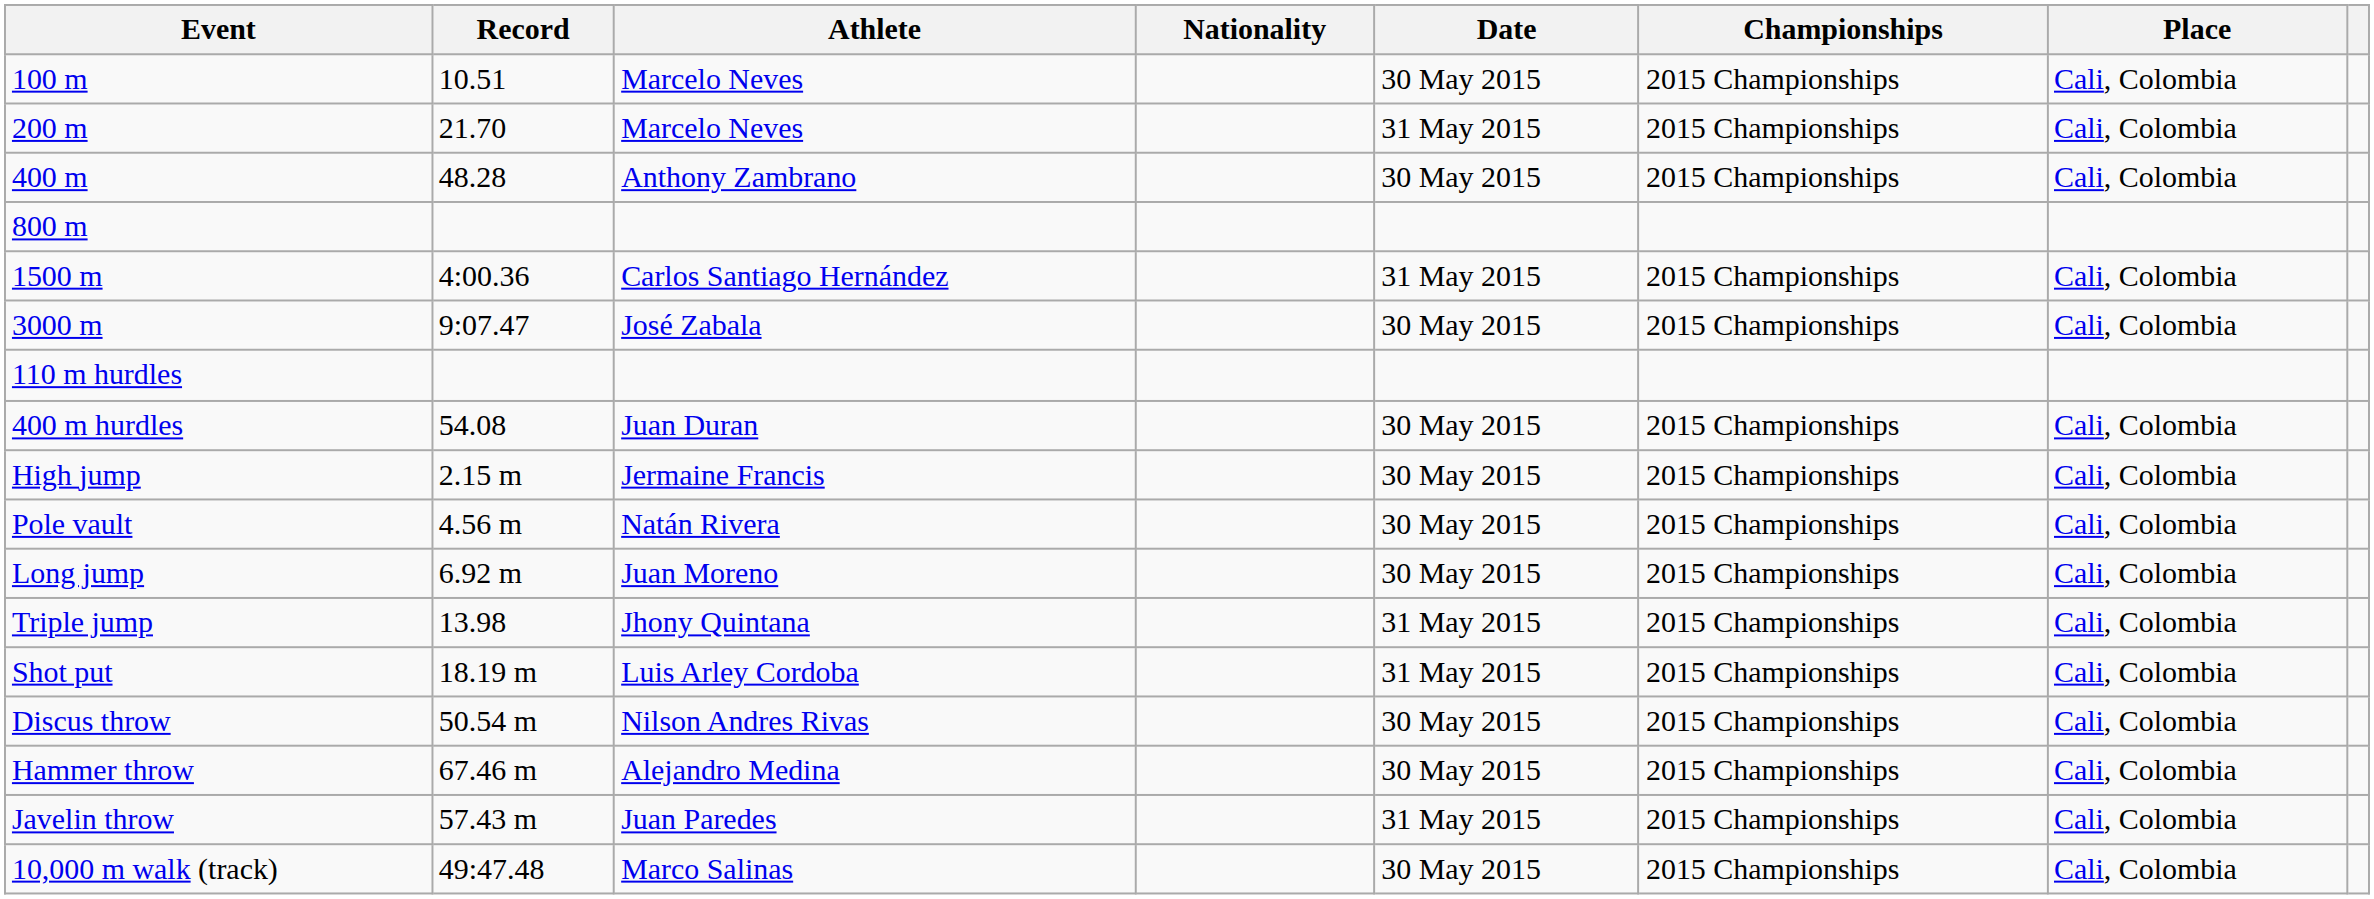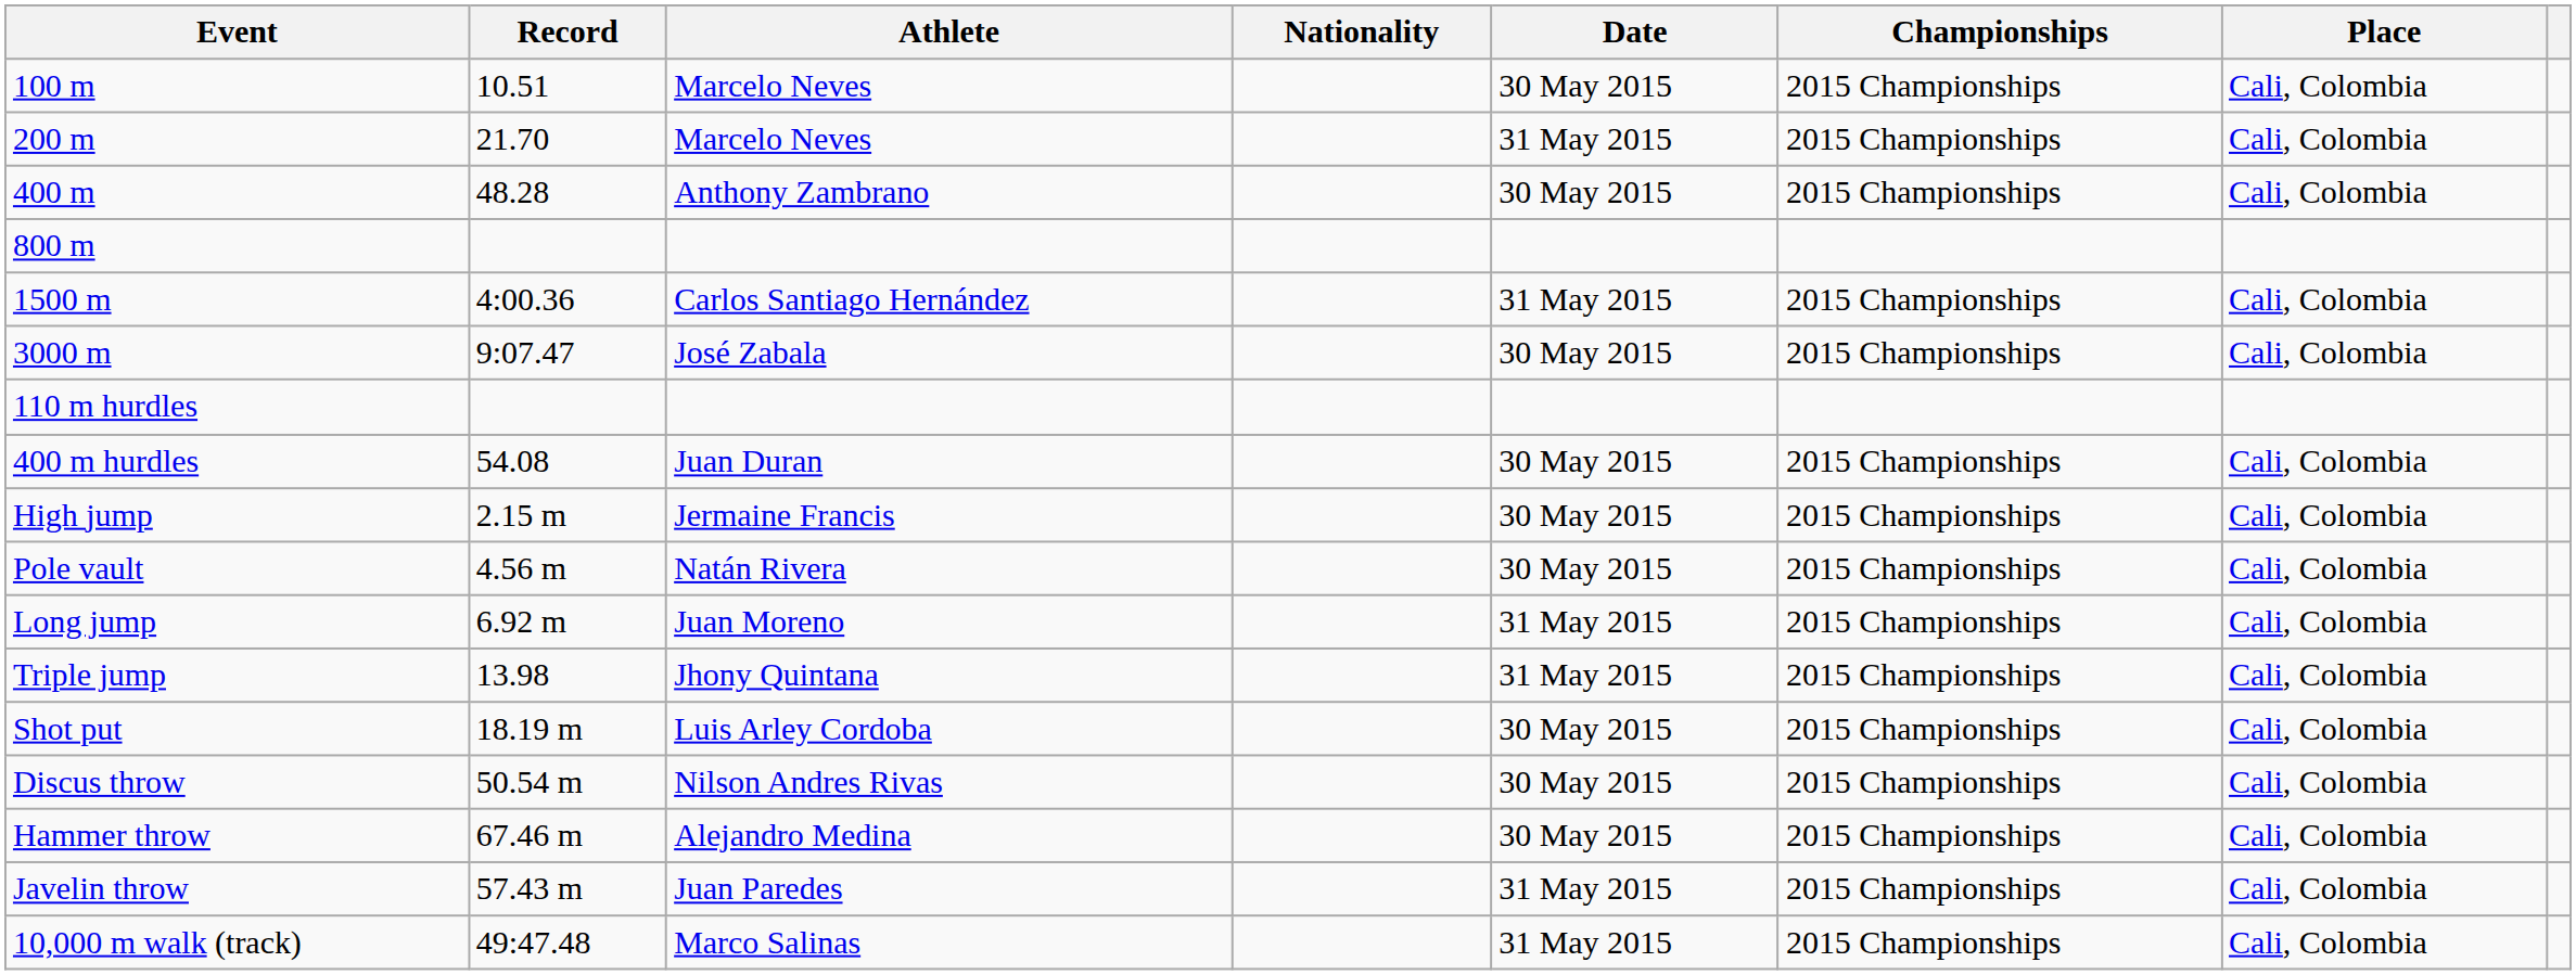Long jump | Date: 30 May 2015 -> 31 May 2015
Shot put | Date: 31 May 2015 -> 30 May 2015
10,000 m walk (track) | Date: 30 May 2015 -> 31 May 2015
